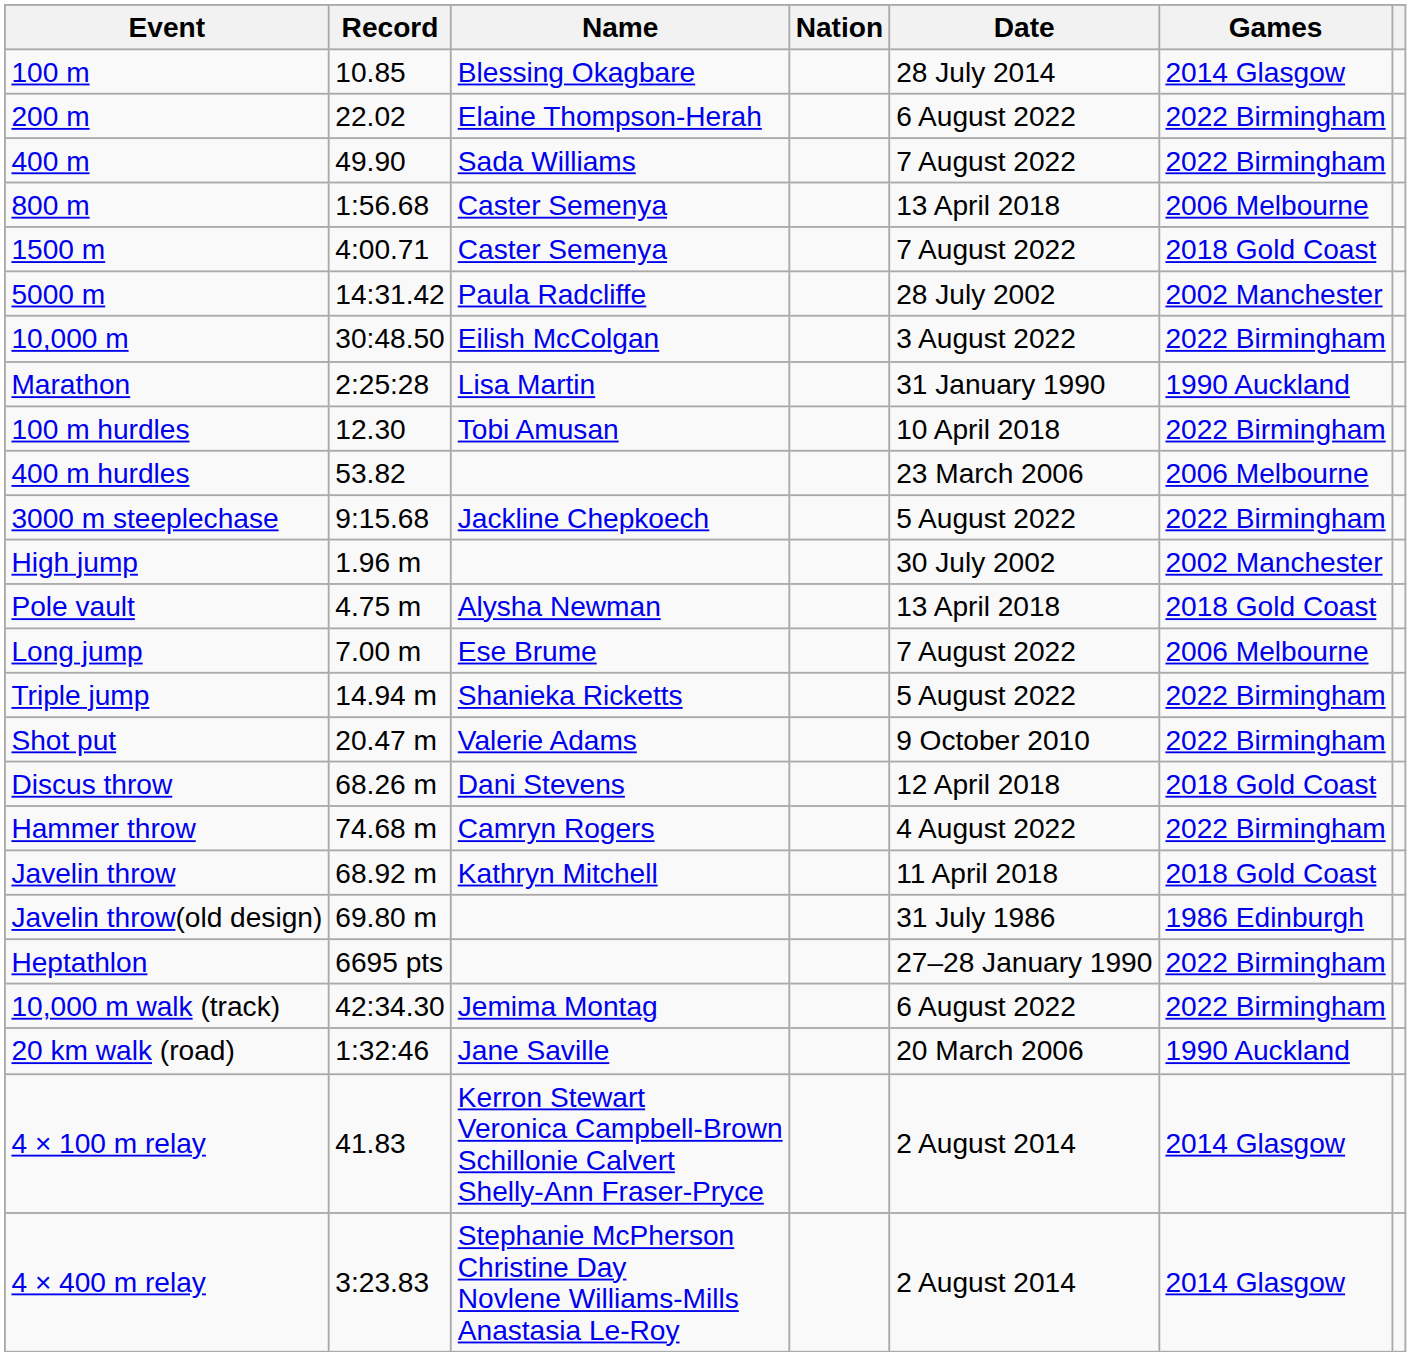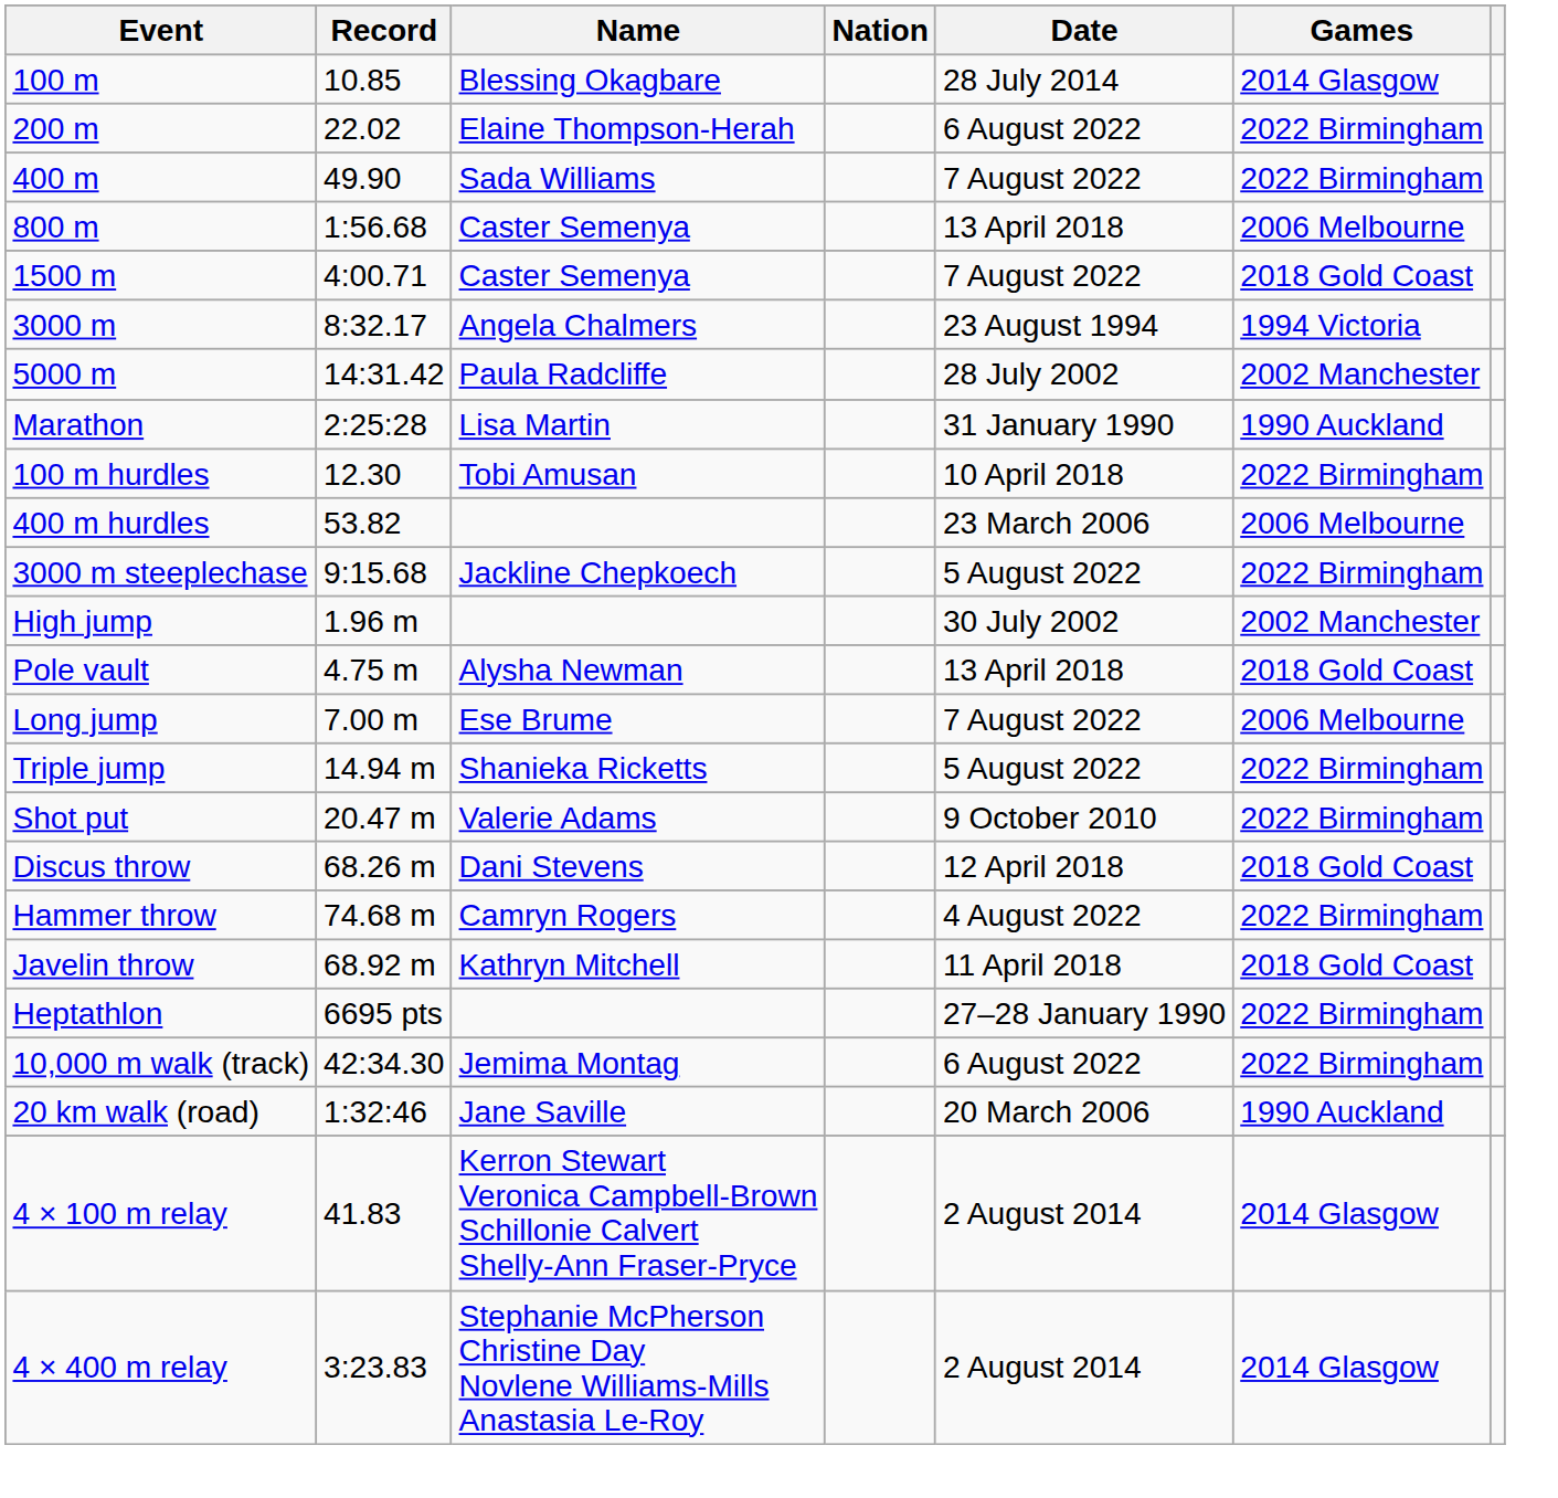+ row: 3000 m | 8:32.17 | Angela Chalmers | 23 August 1994 | 1994 Victoria
- row: 10,000 m | 30:48.50 | Eilish McColgan | 3 August 2022 | 2022 Birmingham
- row: Javelin throw(old design) | 69.80 m | 31 July 1986 | 1986 Edinburgh
